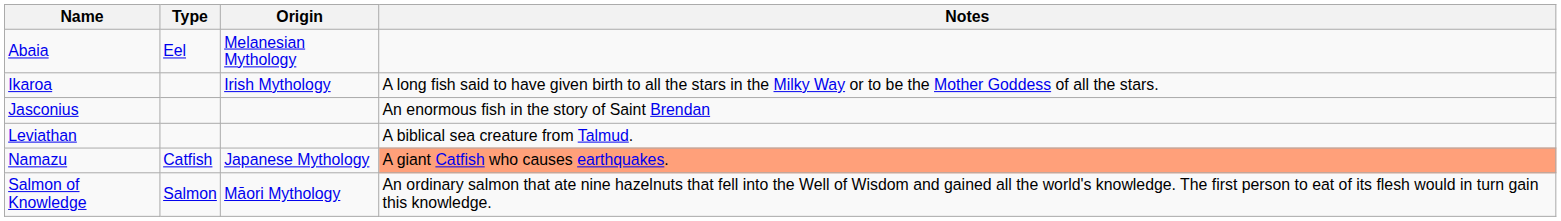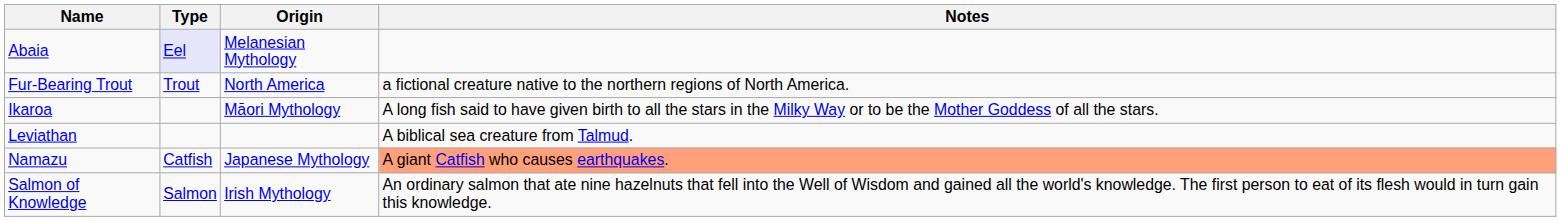Abaia | Type: no background -> lavender background
+ row: Fur-Bearing Trout | Trout | North America | a fictional creature native to the northern regions of North America.
Ikaroa | Origin: Irish Mythology -> Māori Mythology
- row: Jasconius | An enormous fish in the story of Saint Brendan
Salmon of Knowledge | Origin: Māori Mythology -> Irish Mythology
